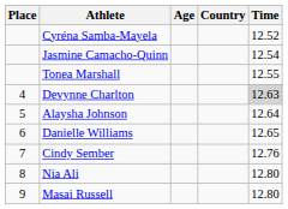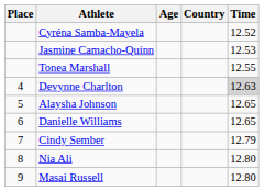Jasmine Camacho-Quinn | Time: 12.54 -> 12.53
Alaysha Johnson | Time: 12.64 -> 12.65
Cindy Sember | Time: 12.76 -> 12.79
